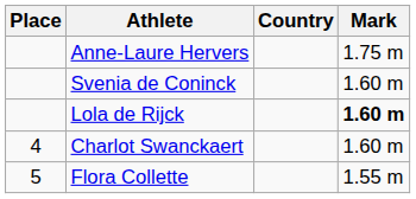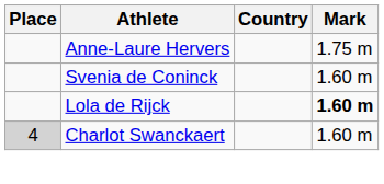Charlot Swanckaert | Place: no background -> lightgrey background
- row: 5 | Flora Collette | 1.55 m
